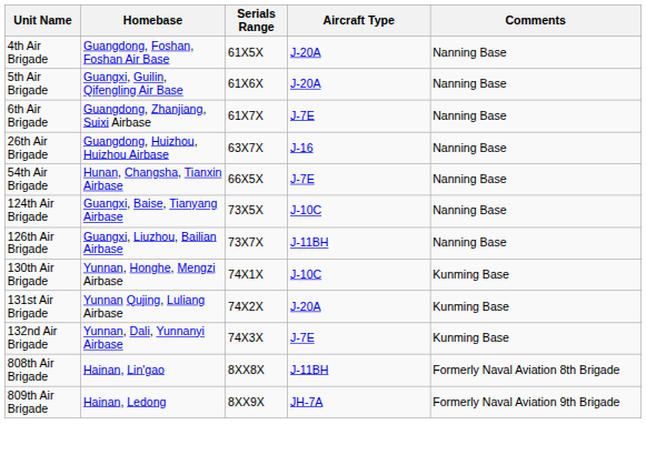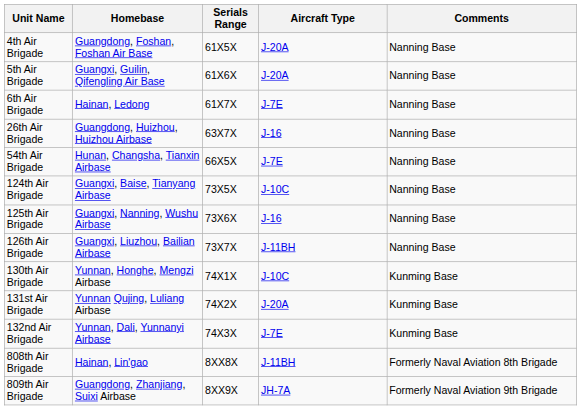6th Air Brigade | Homebase: Guangdong, Zhanjiang, Suixi Airbase -> Hainan, Ledong
+ row: 125th Air Brigade | Guangxi, Nanning, Wushu Airbase | 73X6X | J-16 | Nanning Base
809th Air Brigade | Homebase: Hainan, Ledong -> Guangdong, Zhanjiang, Suixi Airbase
